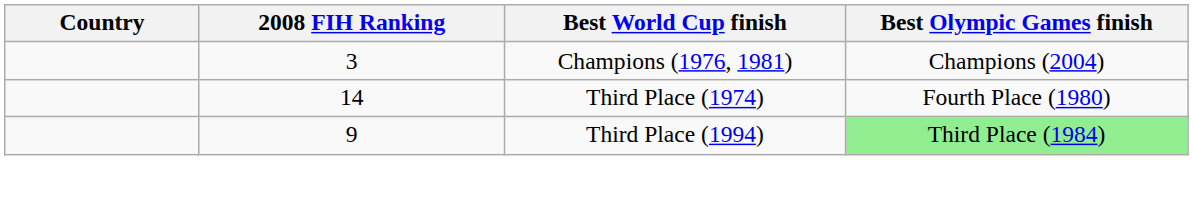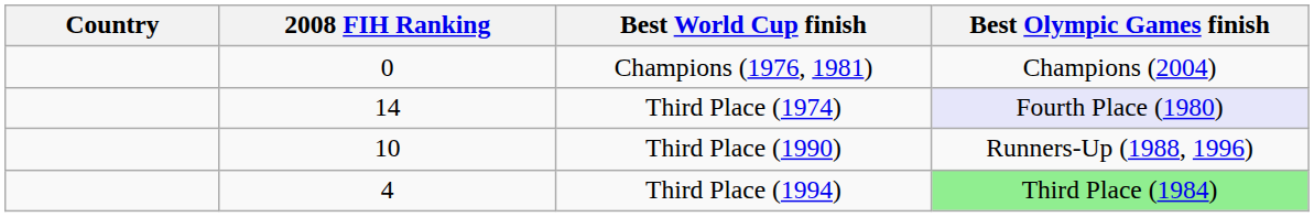Champions (1976, 1981) | 2008 FIH Ranking: 3 -> 0
Third Place (1974) | Best Olympic Games finish: no background -> lavender background
+ row: 10 | Third Place (1990) | Runners-Up (1988, 1996)
Third Place (1994) | 2008 FIH Ranking: 9 -> 4
